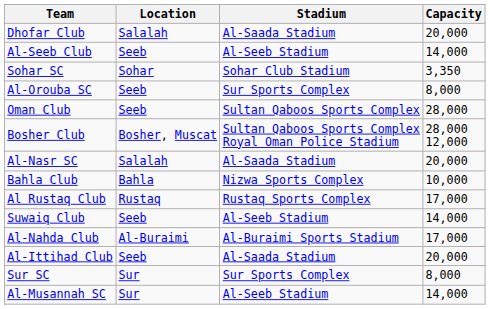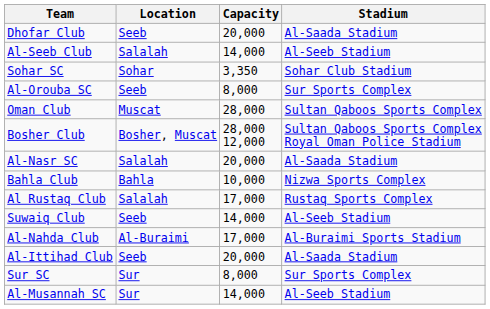columns swapped: Stadium <-> Capacity
Dhofar Club | Location: Salalah -> Seeb
Al-Seeb Club | Location: Seeb -> Salalah
Oman Club | Location: Seeb -> Muscat
Al Rustaq Club | Location: Rustaq -> Salalah
